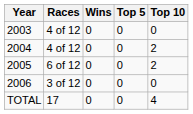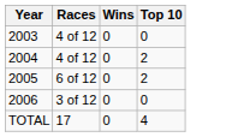- column: Top 5 | 0 | 0 | 0 | 0 | 0
